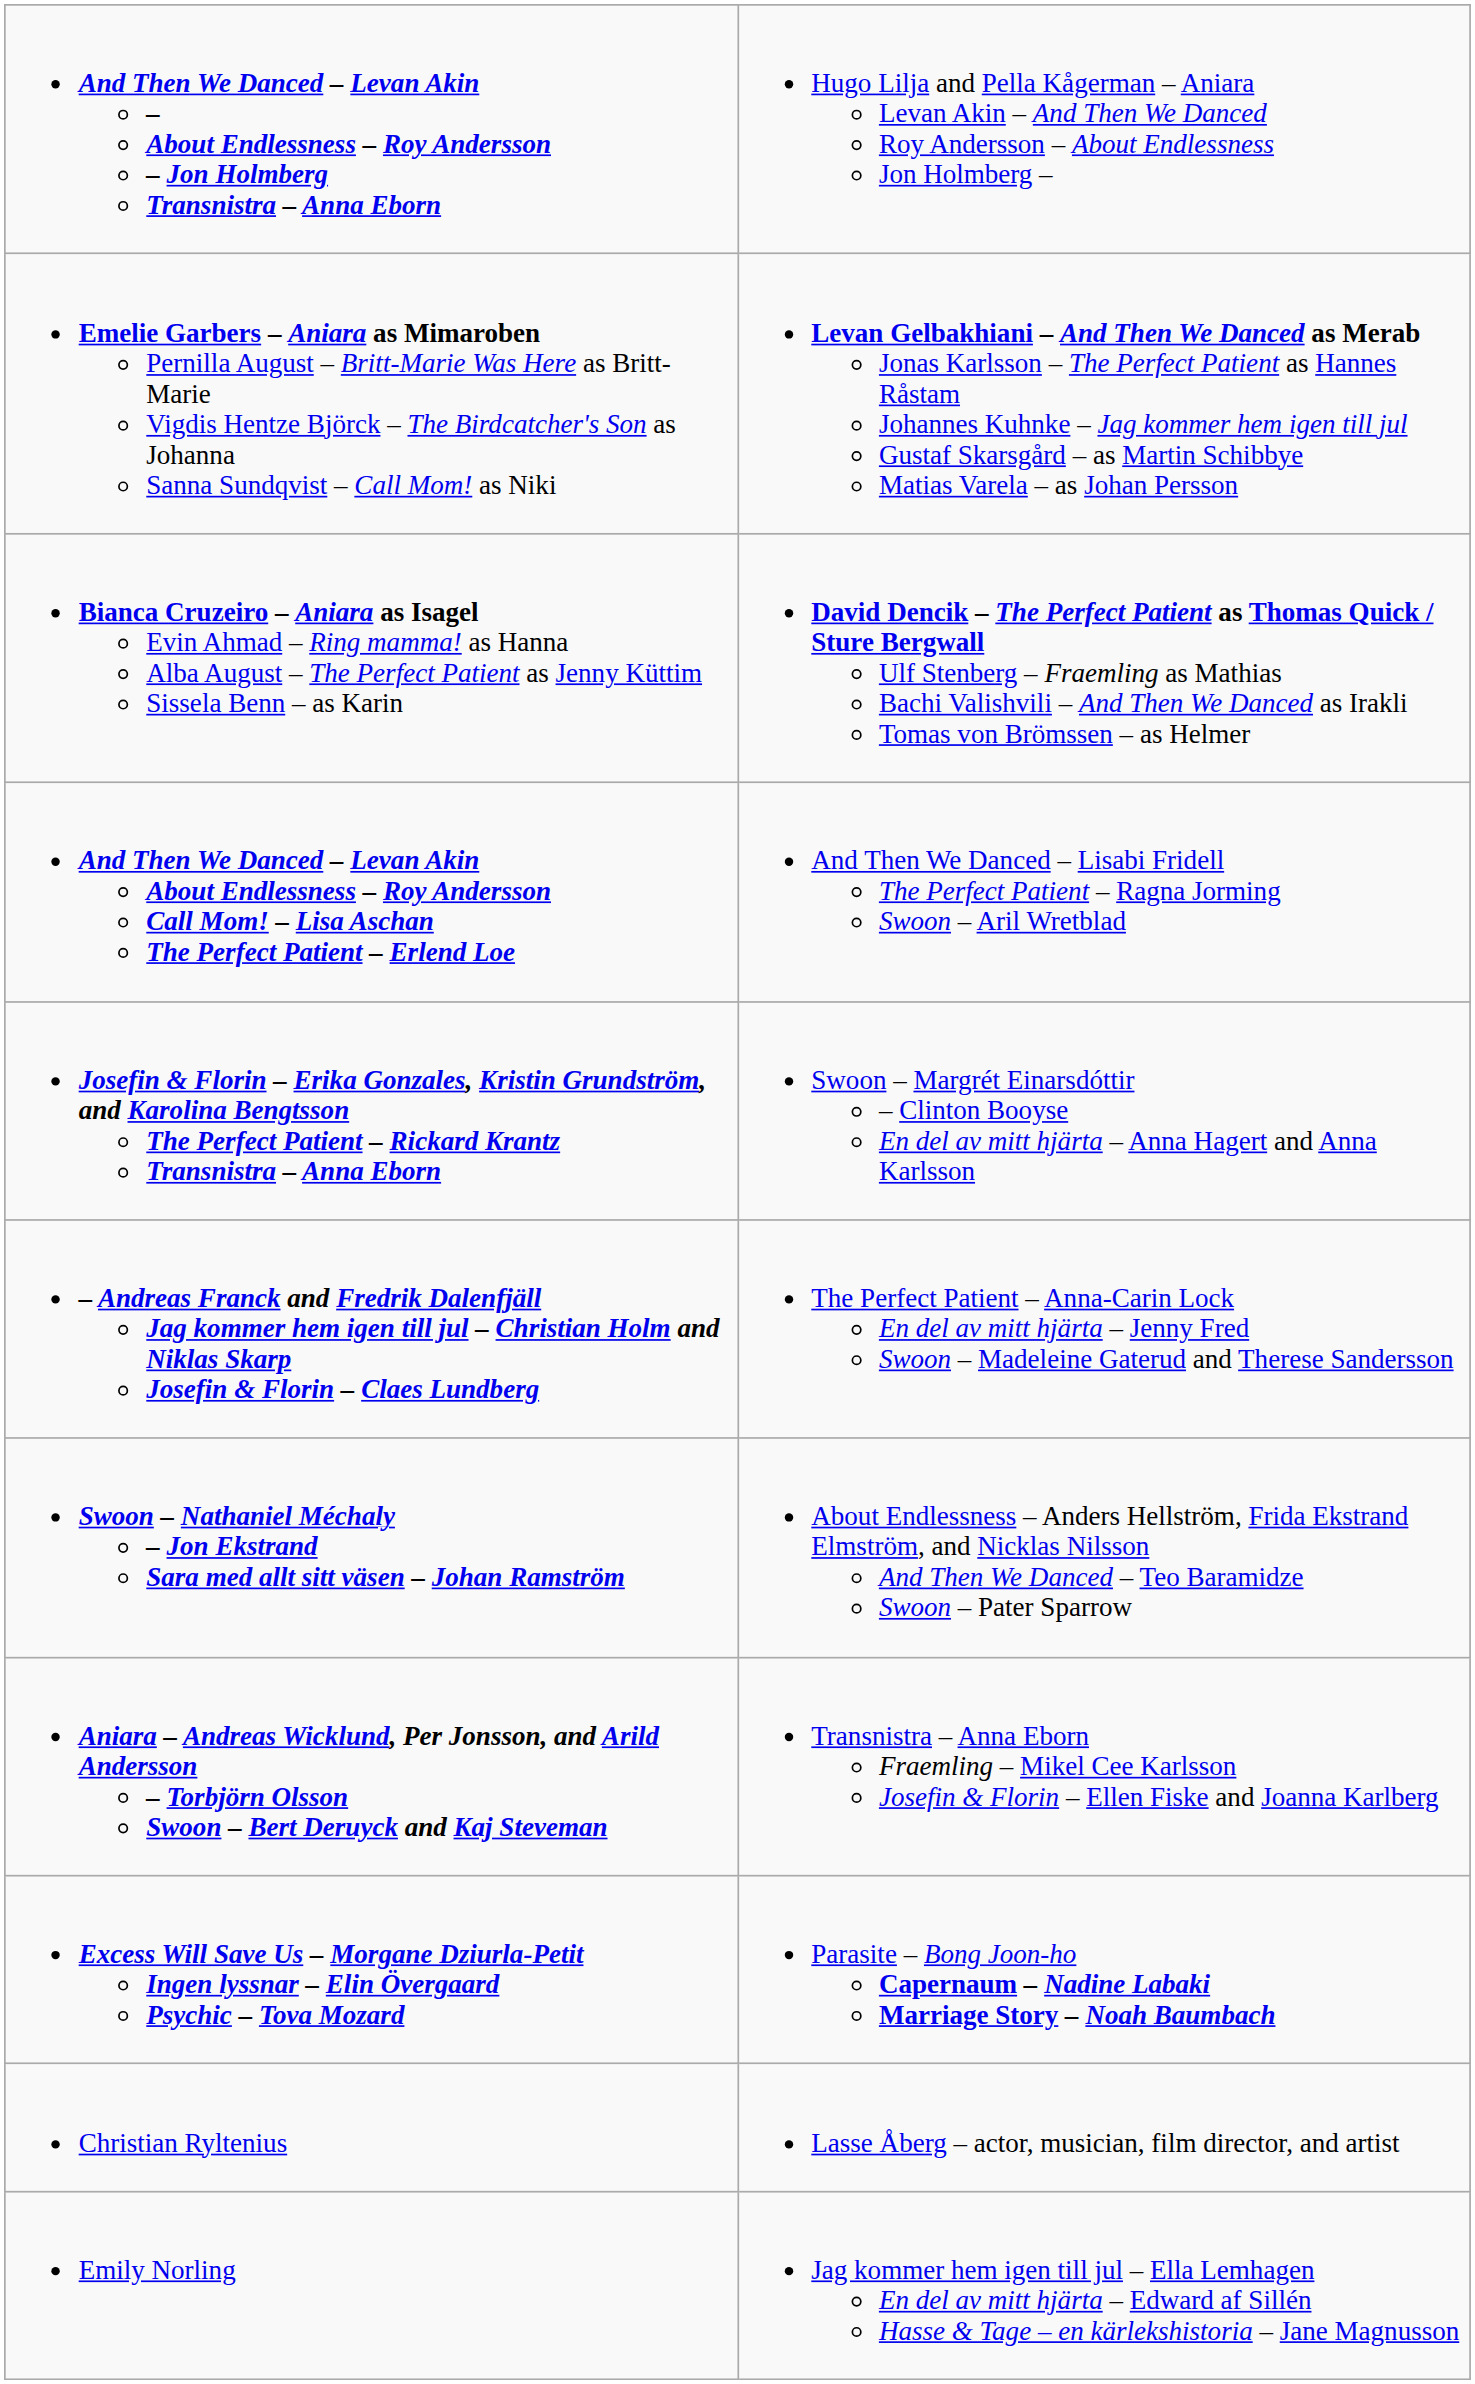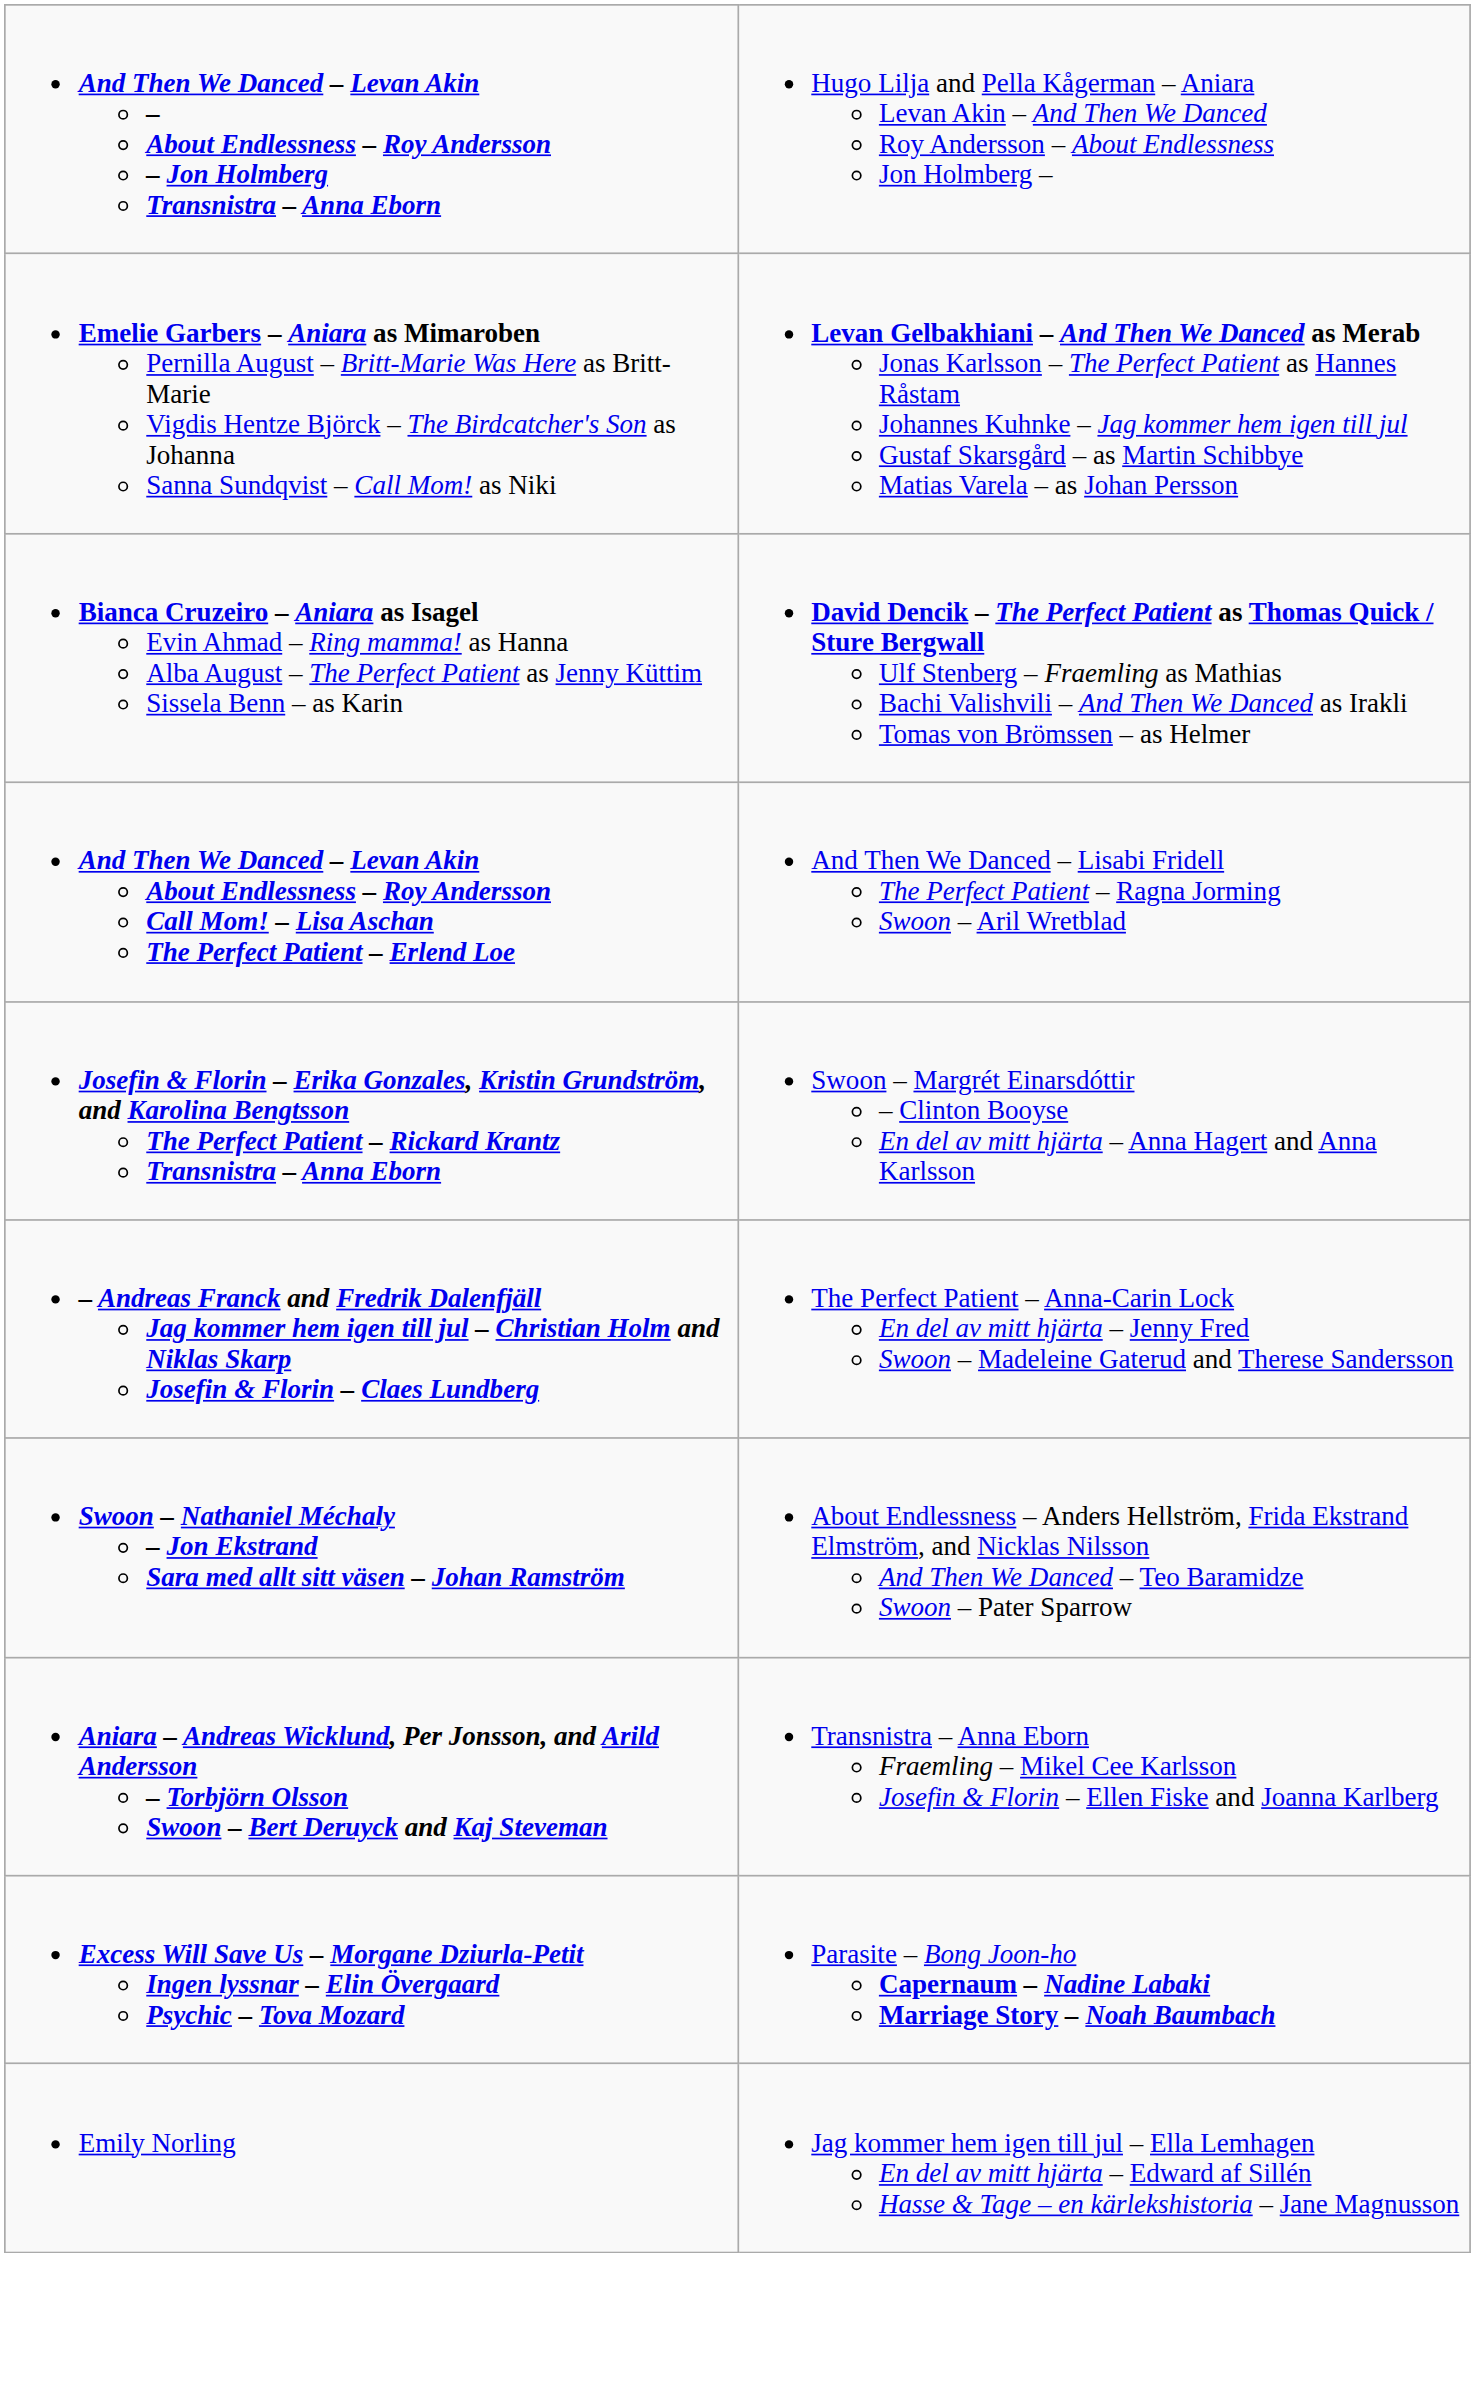- row: Christian Ryltenius | Lasse Åberg – actor, musician, film director, and artist
